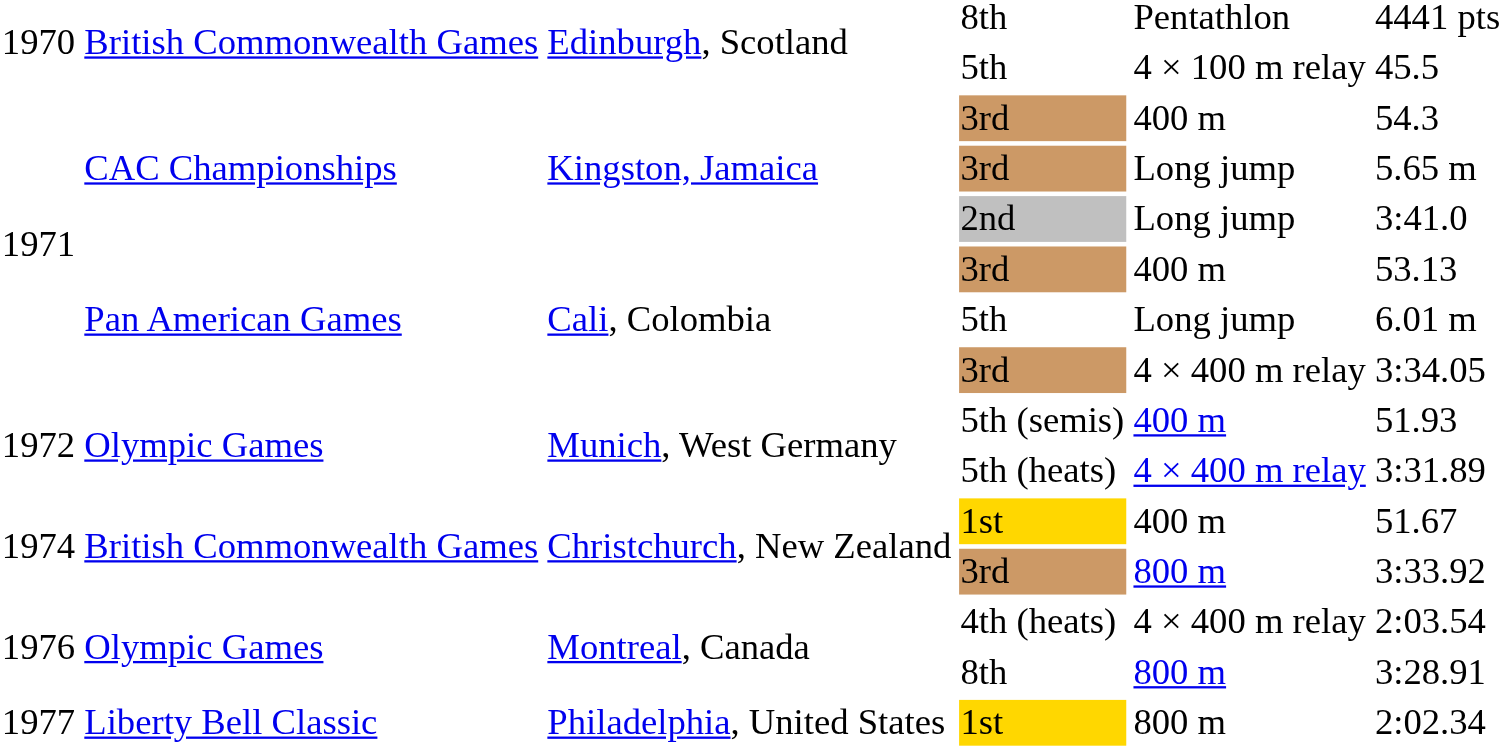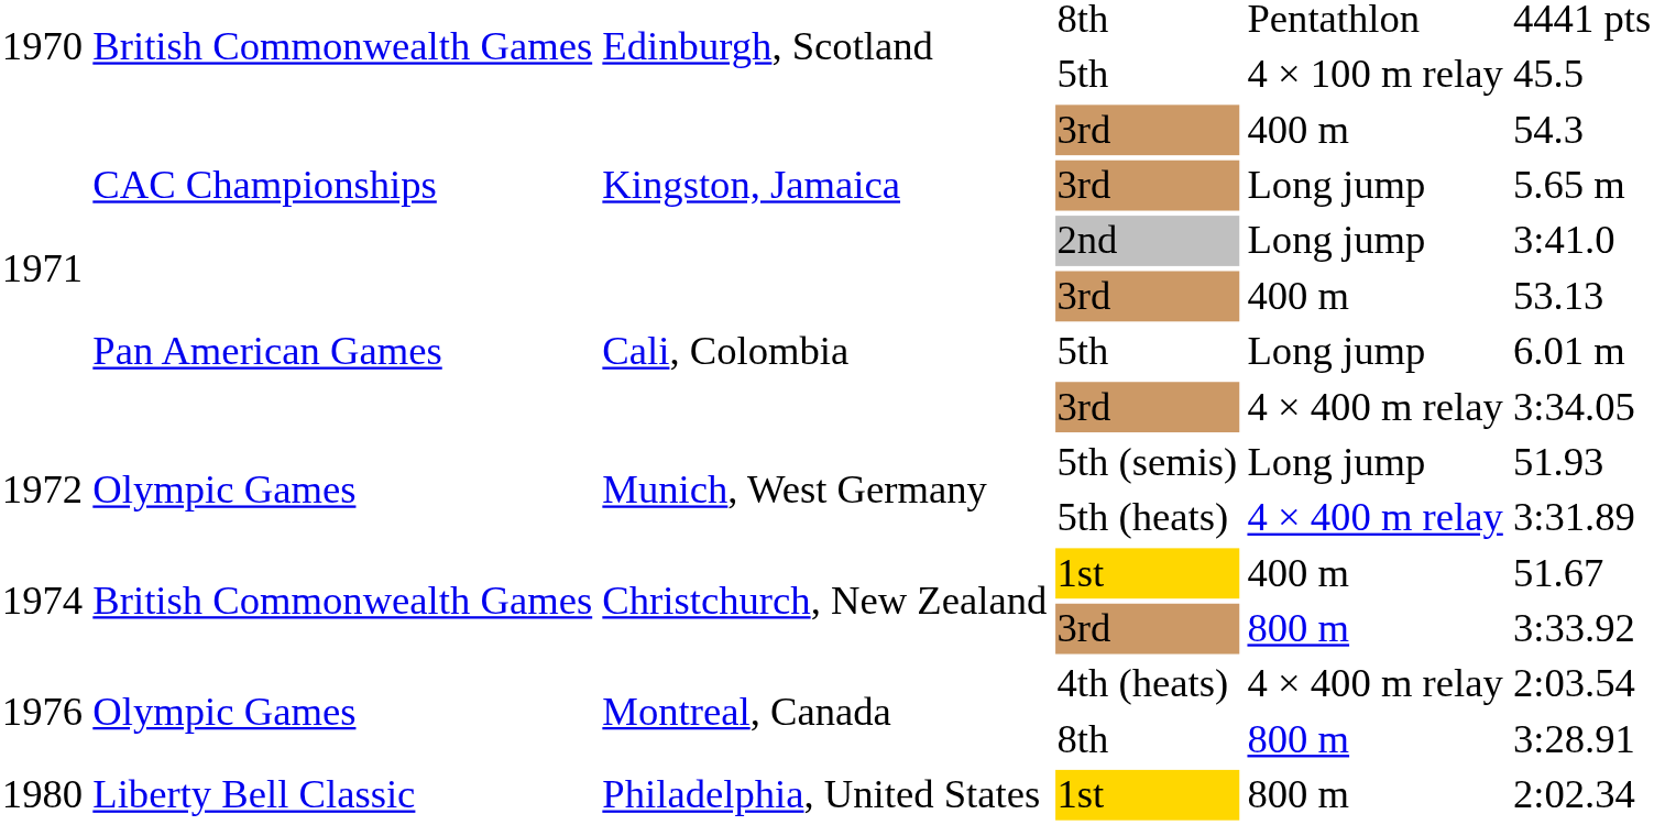5th (semis) | column 5: 400 m -> Long jump
Philadelphia, United States / 1st | column 1: 1977 -> 1980
